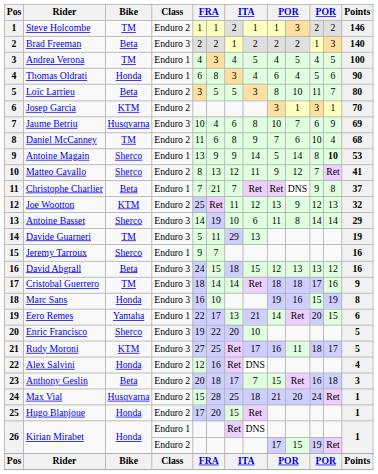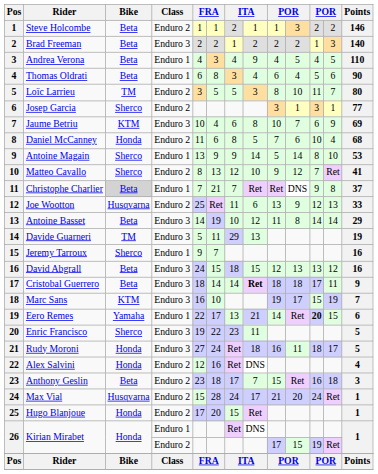Steve Holcombe | Bike: TM -> Beta
Andrea Verona | Bike: TM -> Beta
Andrea Verona | column 8: 5 -> 9
Andrea Verona | Points: 100 -> 110
Thomas Oldrati | Bike: Honda -> Beta
Loïc Larrieu | Bike: Beta -> TM
Josep Garcia | Bike: KTM -> Sherco
Josep Garcia | Points: 70 -> 77
Jaume Betriu | Bike: Husqvarna -> KTM
Daniel McCanney | Bike: TM -> Honda
Daniel McCanney | column 8: 9 -> 5
Antoine Magain | column 12: bold -> normal
Matteo Cavallo | column 8: 11 -> 10
Christophe Charlier | Bike: no background -> lightgrey background
Joe Wootton | Bike: KTM -> Husqvarna
Joe Wootton | column 8: 12 -> 6
Joe Wootton | Points: 32 -> 33
Antoine Basset | Bike: Sherco -> Beta
Antoine Basset | column 8: 6 -> 12
Cristobal Guerrero | Bike: TM -> Beta
Cristobal Guerrero | column 8: normal -> bold
Cristobal Guerrero | column 12: 16 -> 11
Marc Sans | Bike: Honda -> KTM
Marc Sans | column 10: 16 -> 17
Marc Sans | Points: 8 -> 7
Eero Remes | column 11: normal -> bold
Enric Francisco | column 7: 20 -> 23
Enric Francisco | column 8: 10 -> 11
Rudy Moroni | Bike: KTM -> Honda
Rudy Moroni | column 6: 25 -> 24
Rudy Moroni | column 8: 17 -> 18
Anthony Geslin | column 5: 20 -> 23
Max Vial | column 7: 25 -> 24
Max Vial | column 8: 18 -> 17
